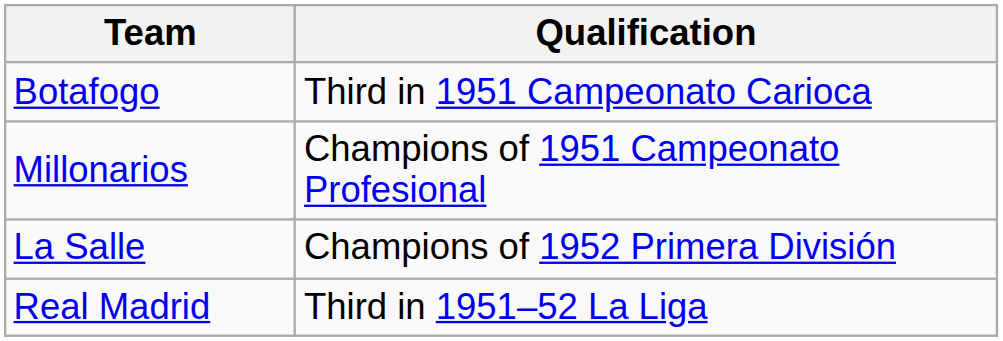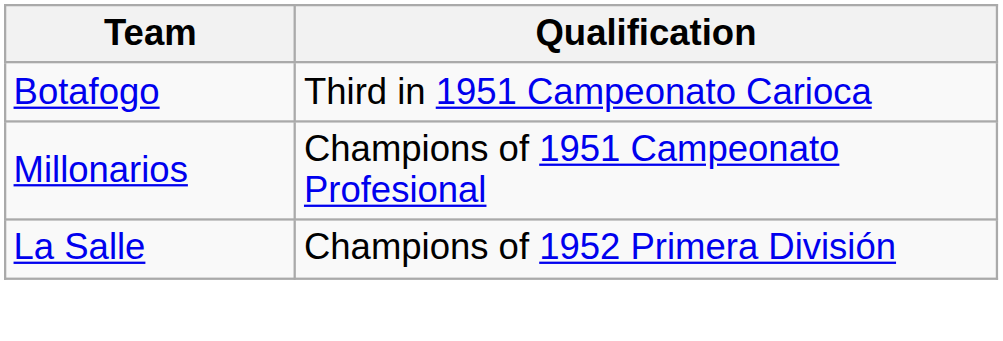- row: Real Madrid | Third in 1951–52 La Liga
